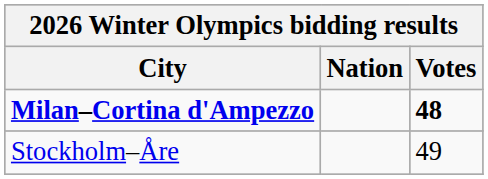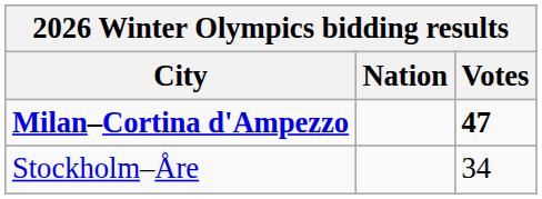Milan–Cortina d'Ampezzo | Votes: 48 -> 47
Stockholm–Åre | Votes: 49 -> 34
